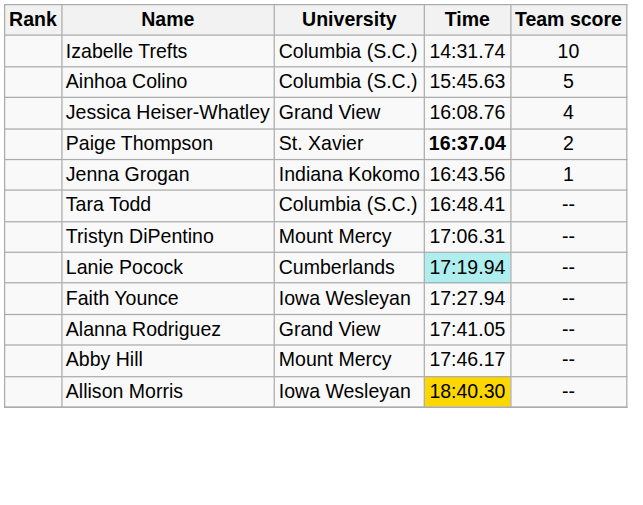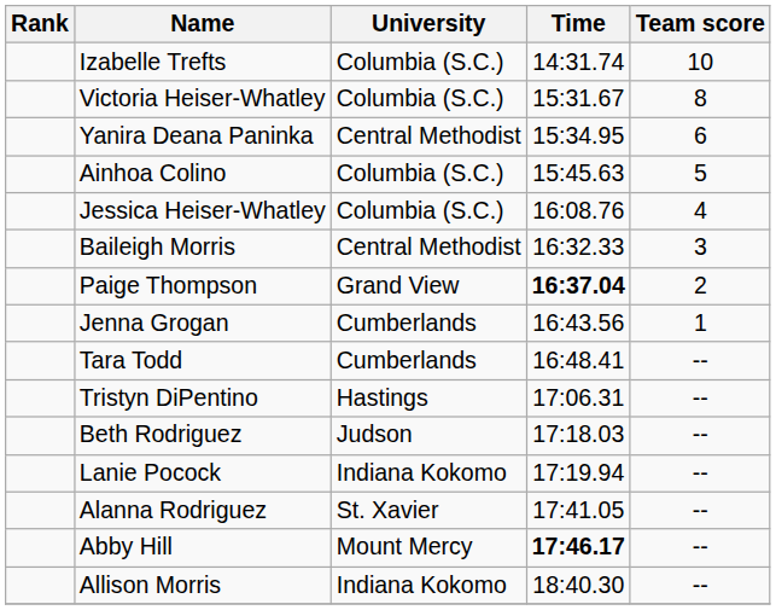+ row: Victoria Heiser-Whatley | Columbia (S.C.) | 15:31.67 | 8
+ row: Yanira Deana Paninka | Central Methodist | 15:34.95 | 6
Jessica Heiser-Whatley | University: Grand View -> Columbia (S.C.)
+ row: Baileigh Morris | Central Methodist | 16:32.33 | 3
Paige Thompson | University: St. Xavier -> Grand View
Jenna Grogan | University: Indiana Kokomo -> Cumberlands
Tara Todd | University: Columbia (S.C.) -> Cumberlands
Tristyn DiPentino | University: Mount Mercy -> Hastings
+ row: Beth Rodriguez | Judson | 17:18.03 | --
Lanie Pocock | University: Cumberlands -> Indiana Kokomo
Lanie Pocock | Time: paleturquoise background -> no background
- row: Faith Younce | Iowa Wesleyan | 17:27.94 | --
Alanna Rodriguez | University: Grand View -> St. Xavier
Abby Hill | Time: normal -> bold
Allison Morris | University: Iowa Wesleyan -> Indiana Kokomo
Allison Morris | Time: gold background -> no background
